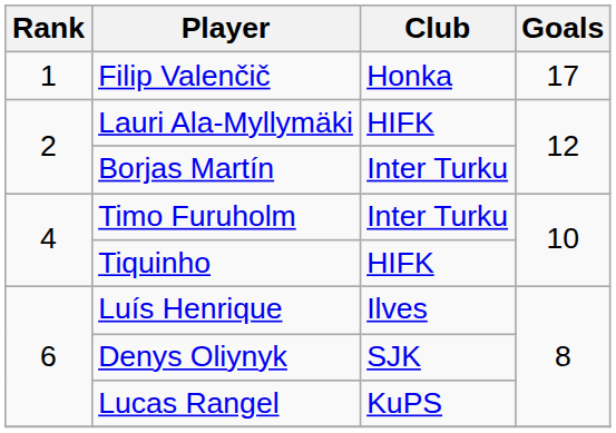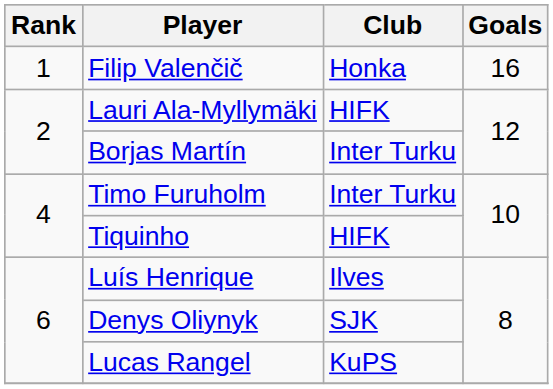Filip Valenčič | Goals: 17 -> 16
